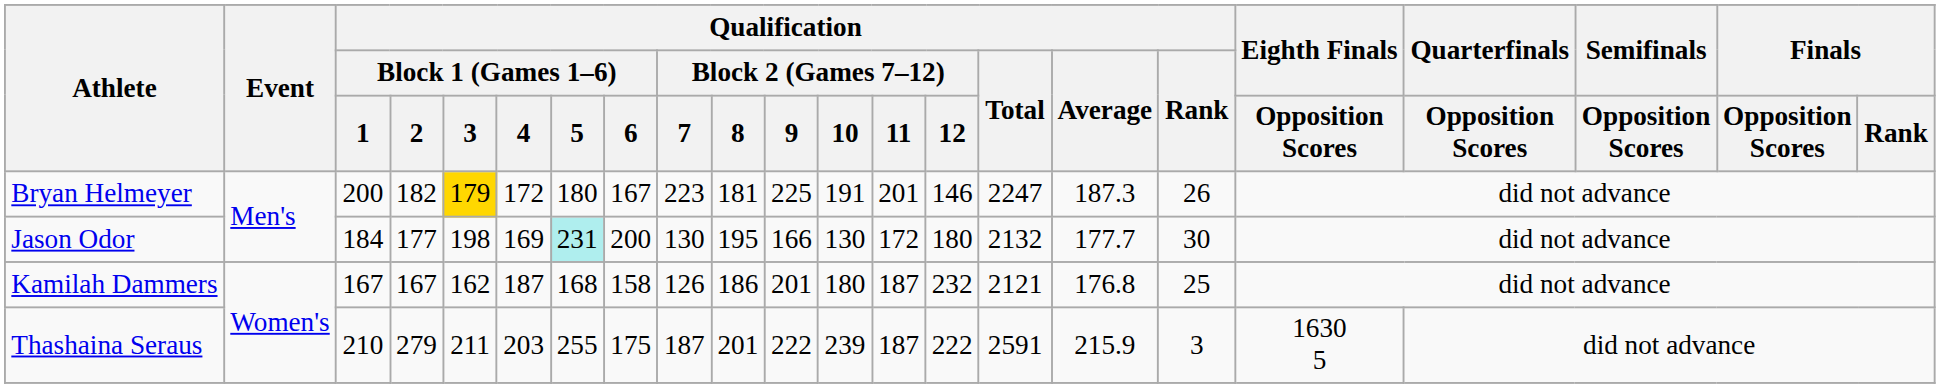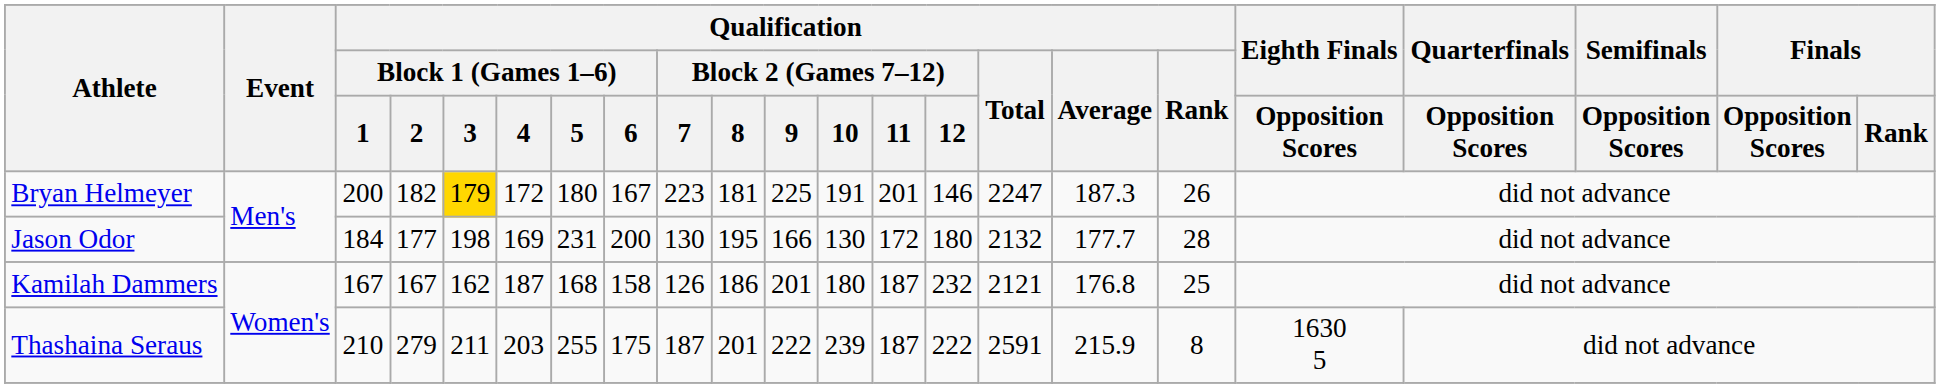Jason Odor | Qualification / Block 1 (Games 1–6) / 5: paleturquoise background -> no background
Jason Odor | Qualification / Rank: 30 -> 28
Thashaina Seraus | Qualification / Rank: 3 -> 8
